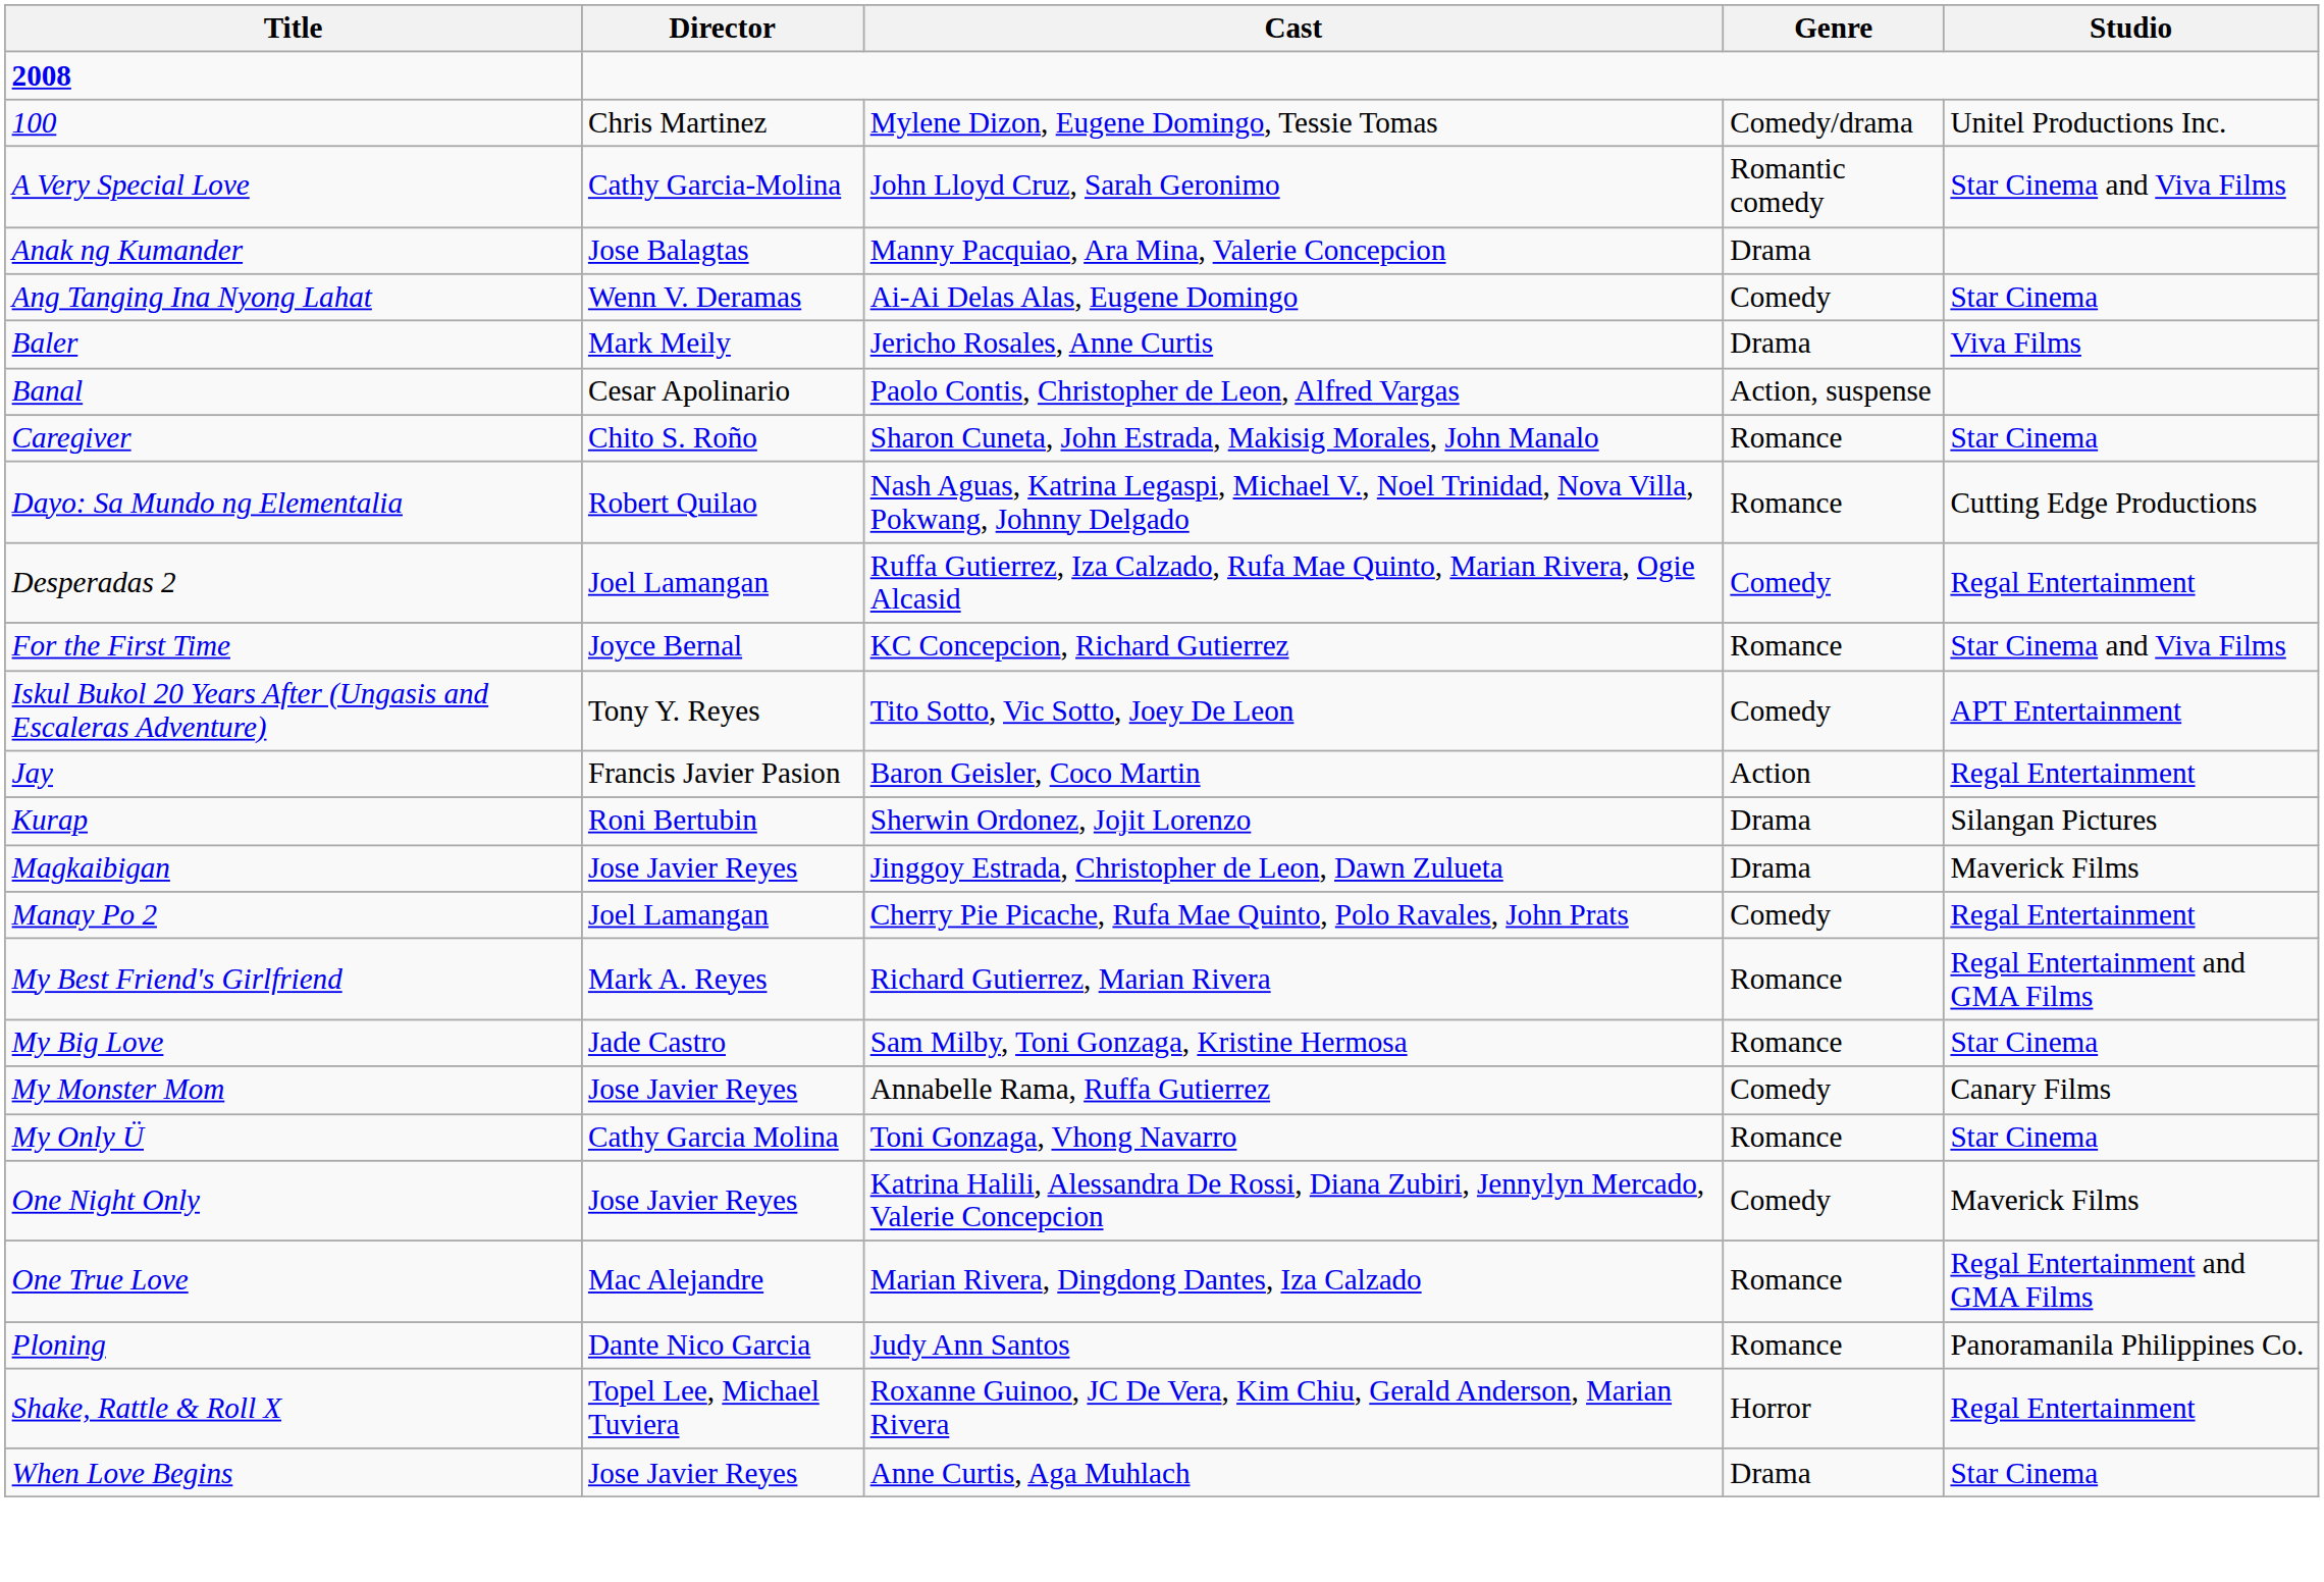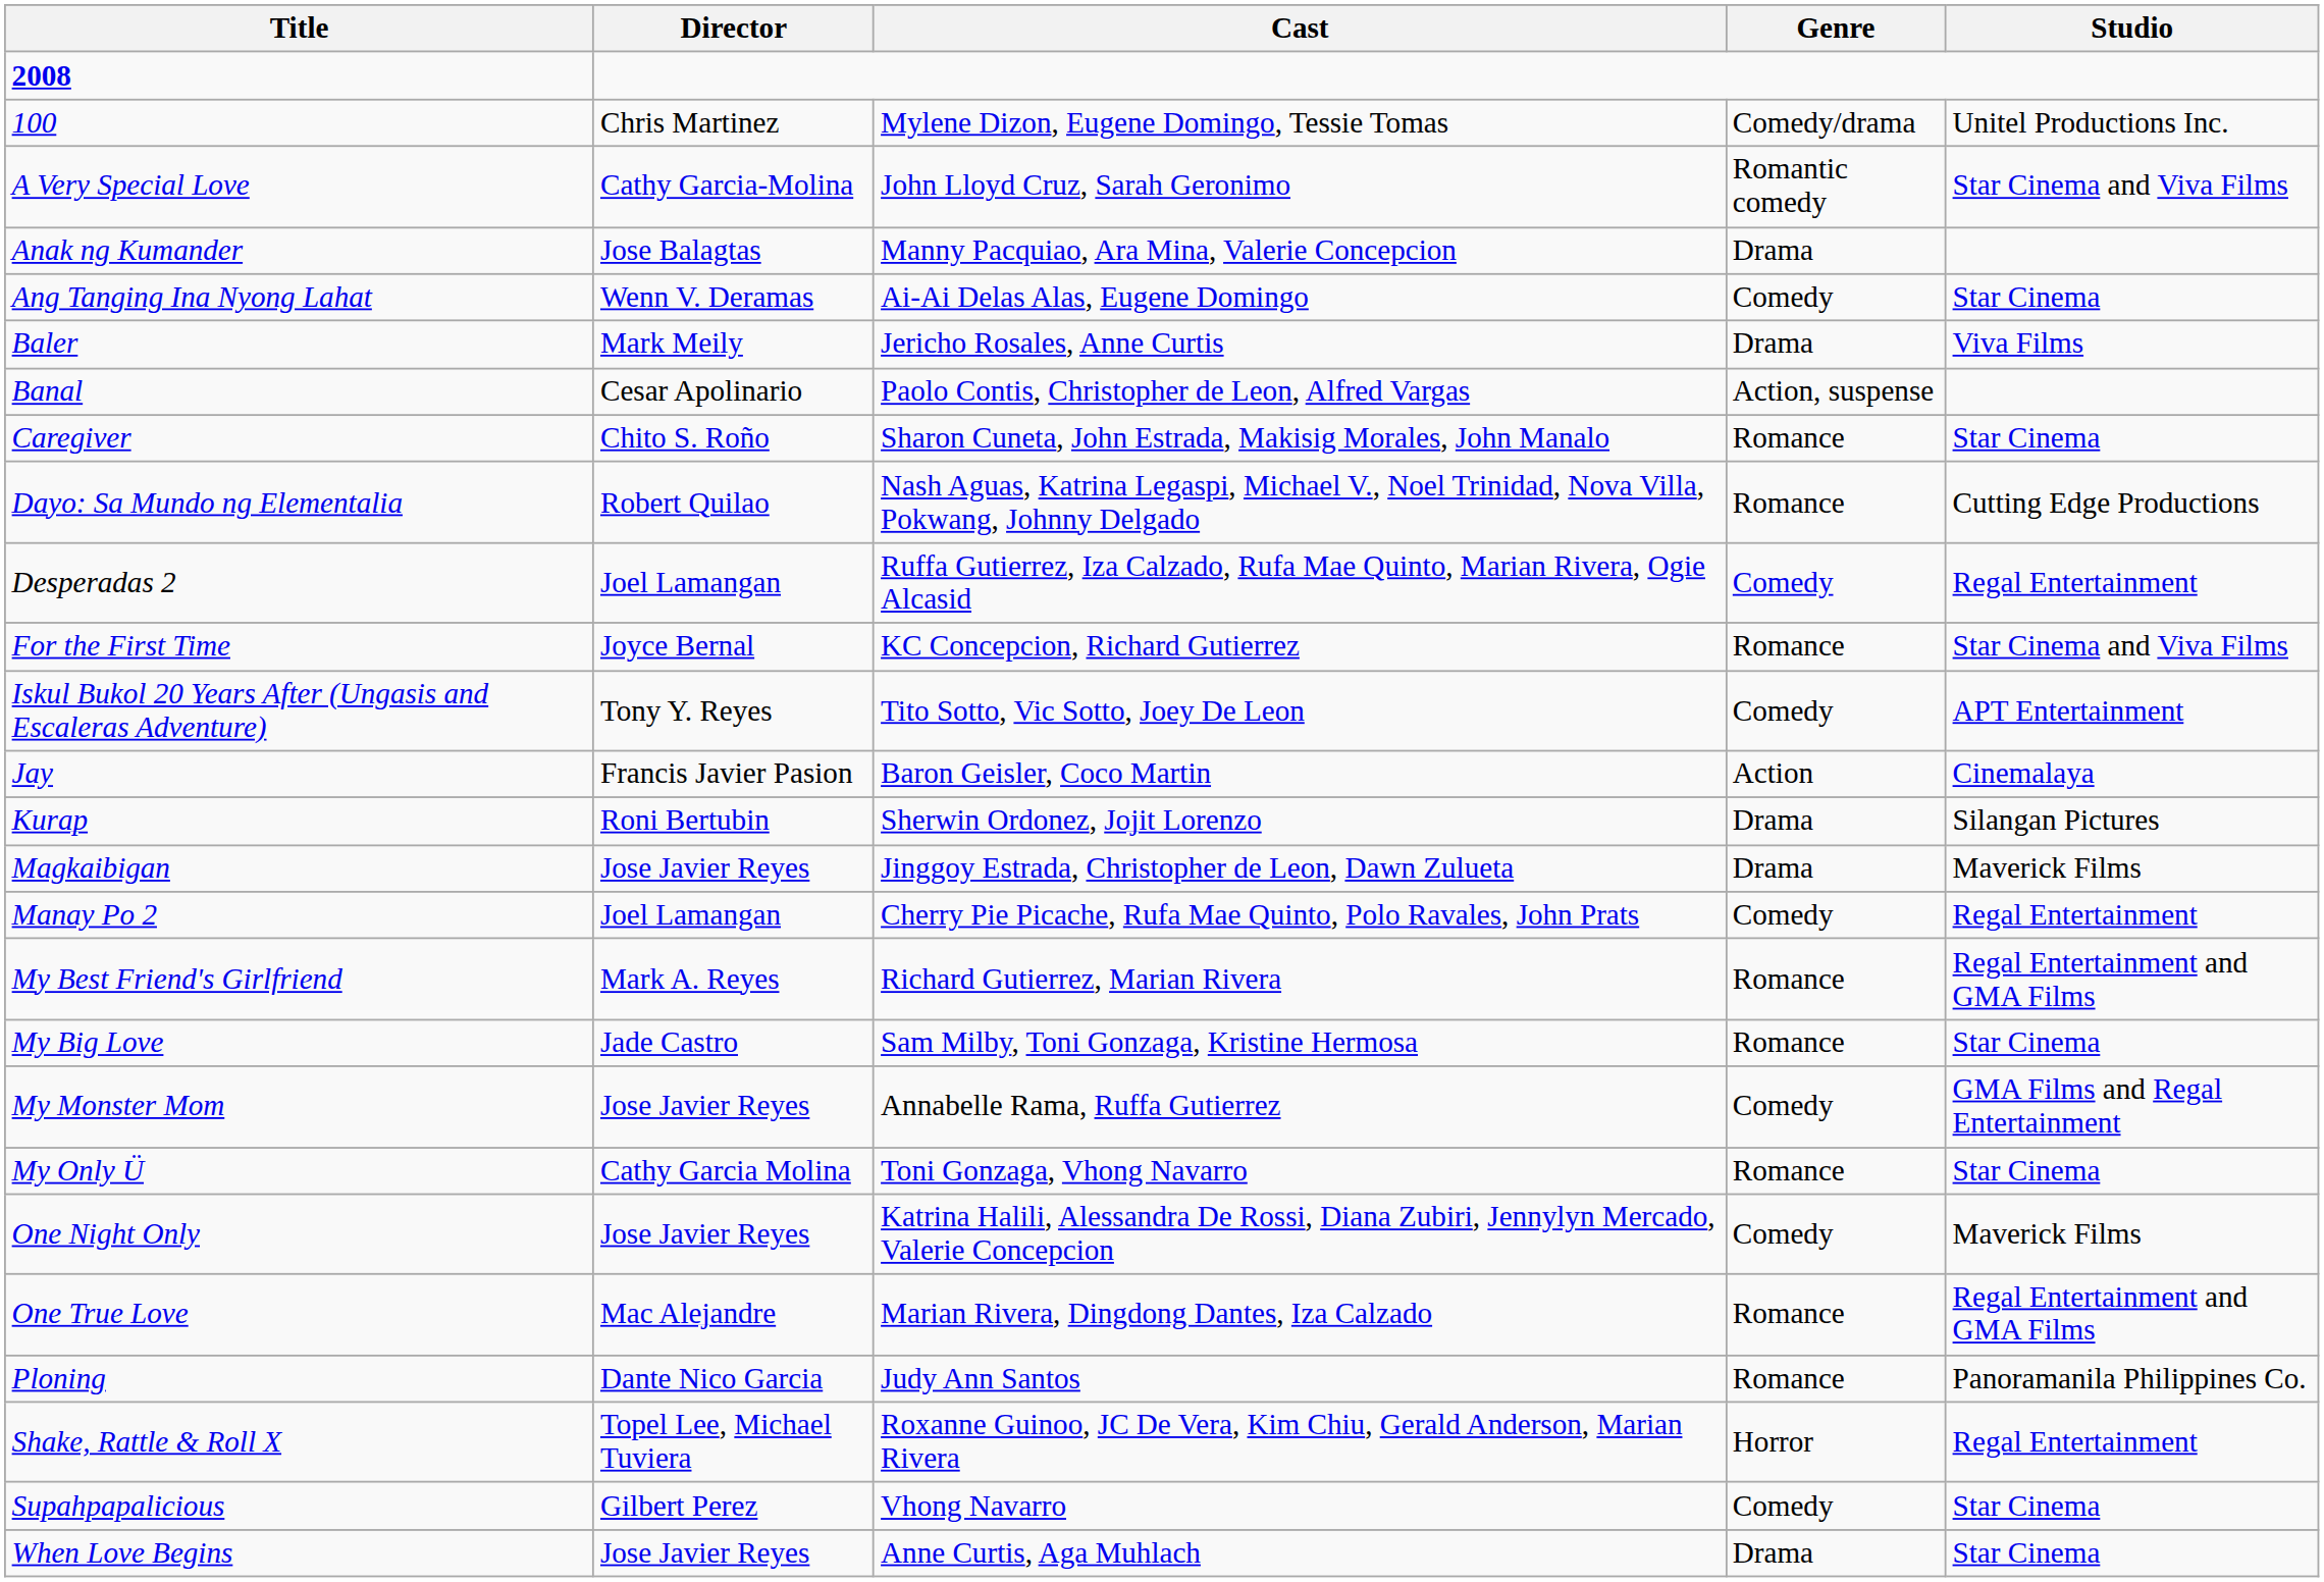Jay | Studio: Regal Entertainment -> Cinemalaya
My Monster Mom | Studio: Canary Films -> GMA Films and Regal Entertainment
+ row: Supahpapalicious | Gilbert Perez | Vhong Navarro | Comedy | Star Cinema
